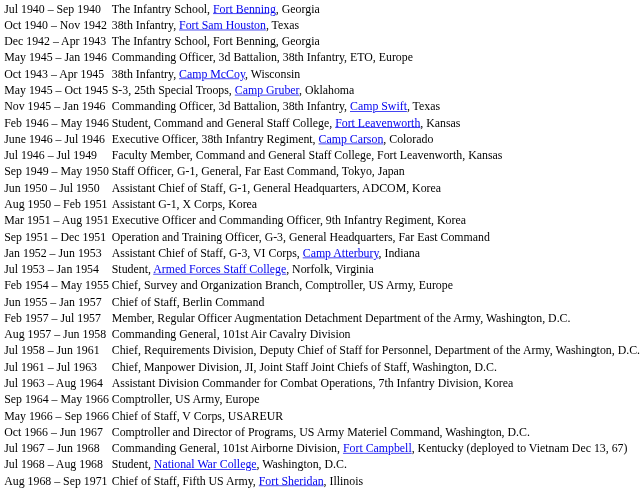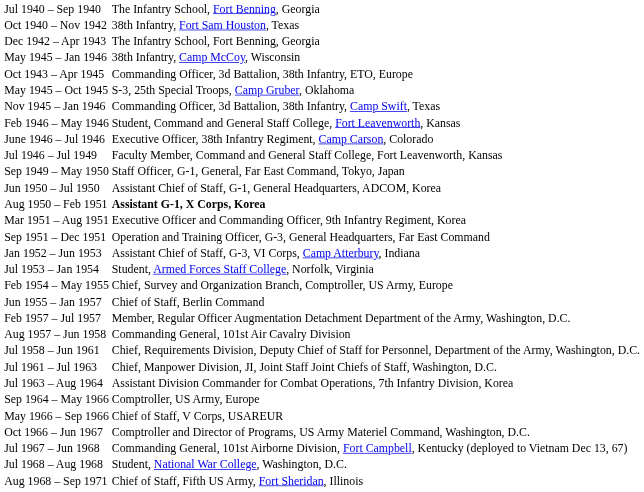May 1945 – Jan 1946 | column 2: Commanding Officer, 3d Battalion, 38th Infantry, ETO, Europe -> 38th Infantry, Camp McCoy, Wisconsin
Oct 1943 – Apr 1945 | column 2: 38th Infantry, Camp McCoy, Wisconsin -> Commanding Officer, 3d Battalion, 38th Infantry, ETO, Europe
Aug 1950 – Feb 1951 | column 2: normal -> bold
